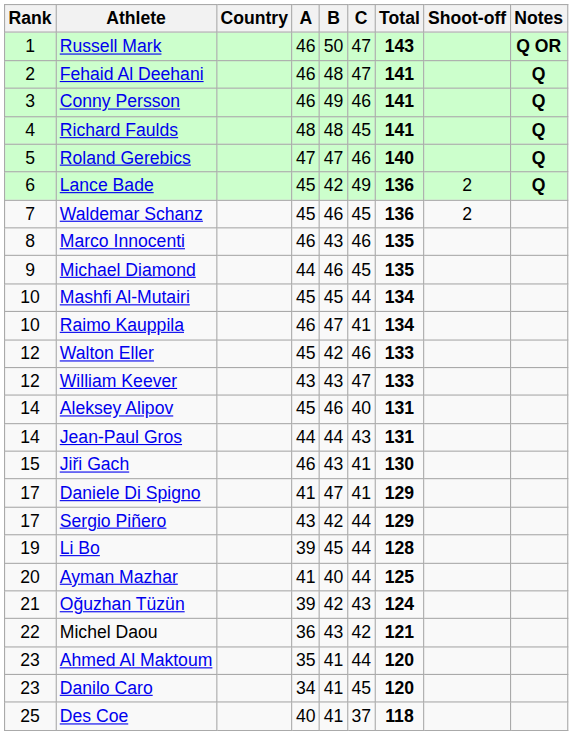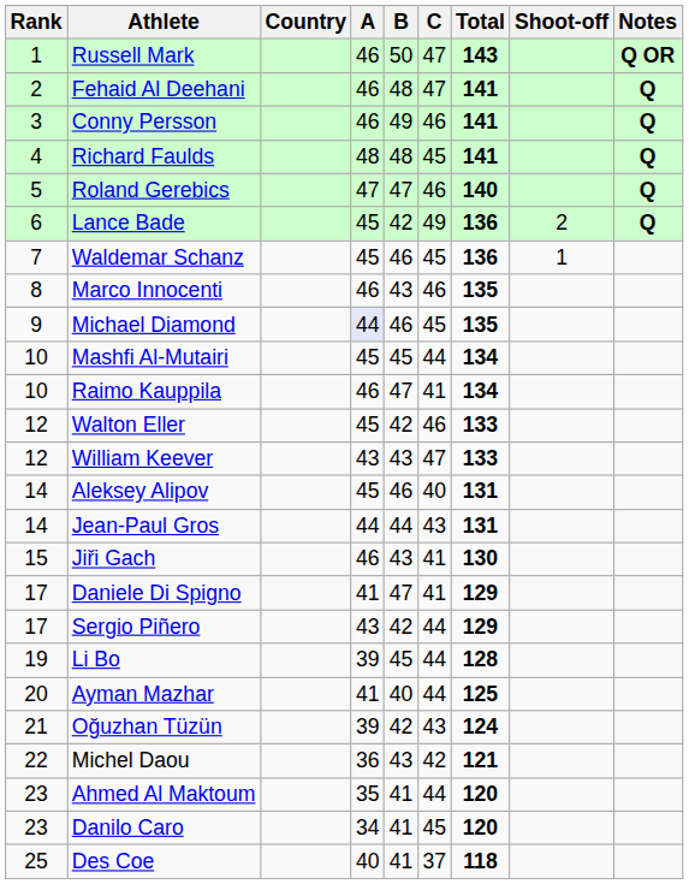Waldemar Schanz | Shoot-off: 2 -> 1
Michael Diamond | A: no background -> lavender background
